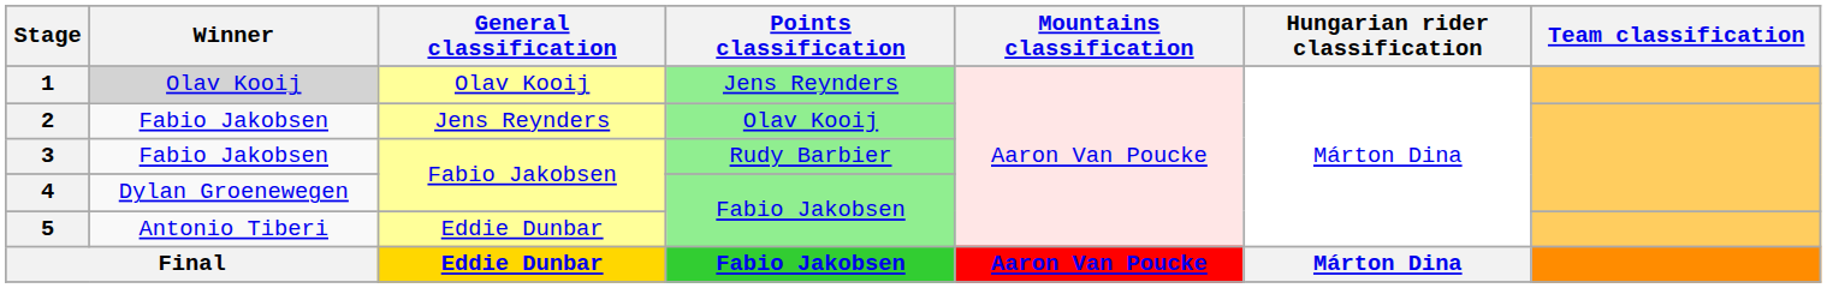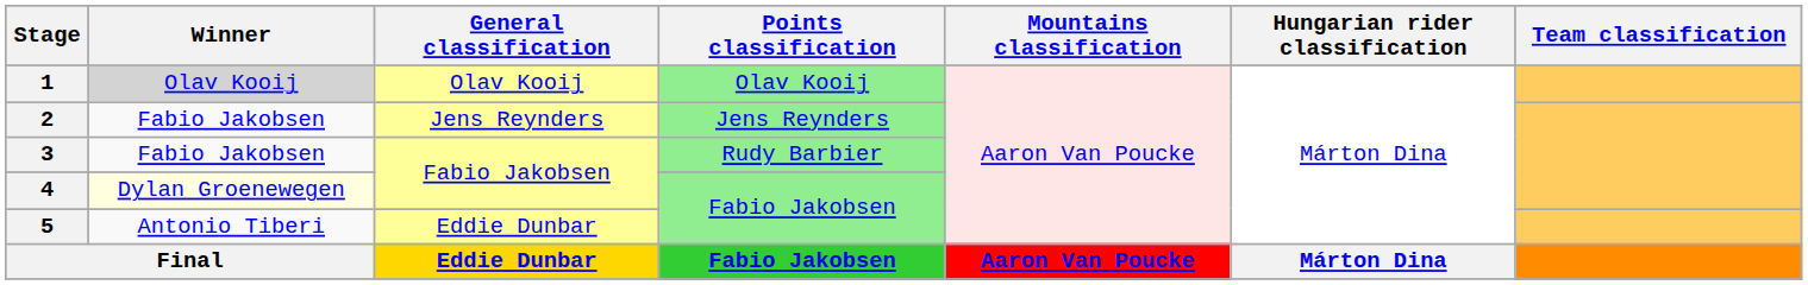1 | Points classification: Jens Reynders -> Olav Kooij
2 | Points classification: Olav Kooij -> Jens Reynders
4 | Winner: no background -> lightyellow background
